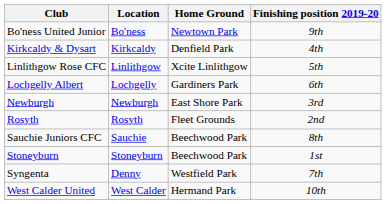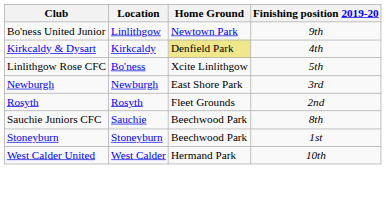Bo'ness United Junior | Location: Bo'ness -> Linlithgow
Kirkcaldy & Dysart | Home Ground: no background -> khaki background
Linlithgow Rose CFC | Location: Linlithgow -> Bo'ness
- row: Lochgelly Albert | Lochgelly | Gardiners Park | 6th
- row: Syngenta | Denny | Westfield Park | 7th
